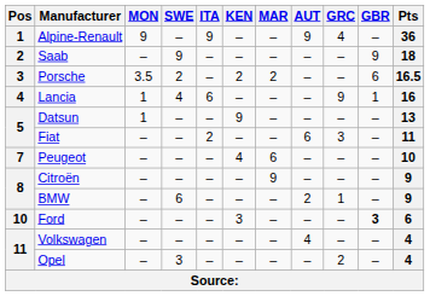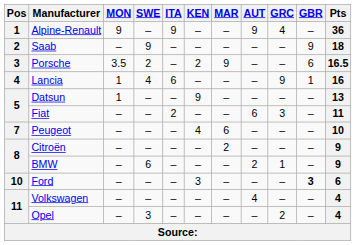Porsche | MAR: 2 -> 9
Citroën | MAR: 9 -> 2
